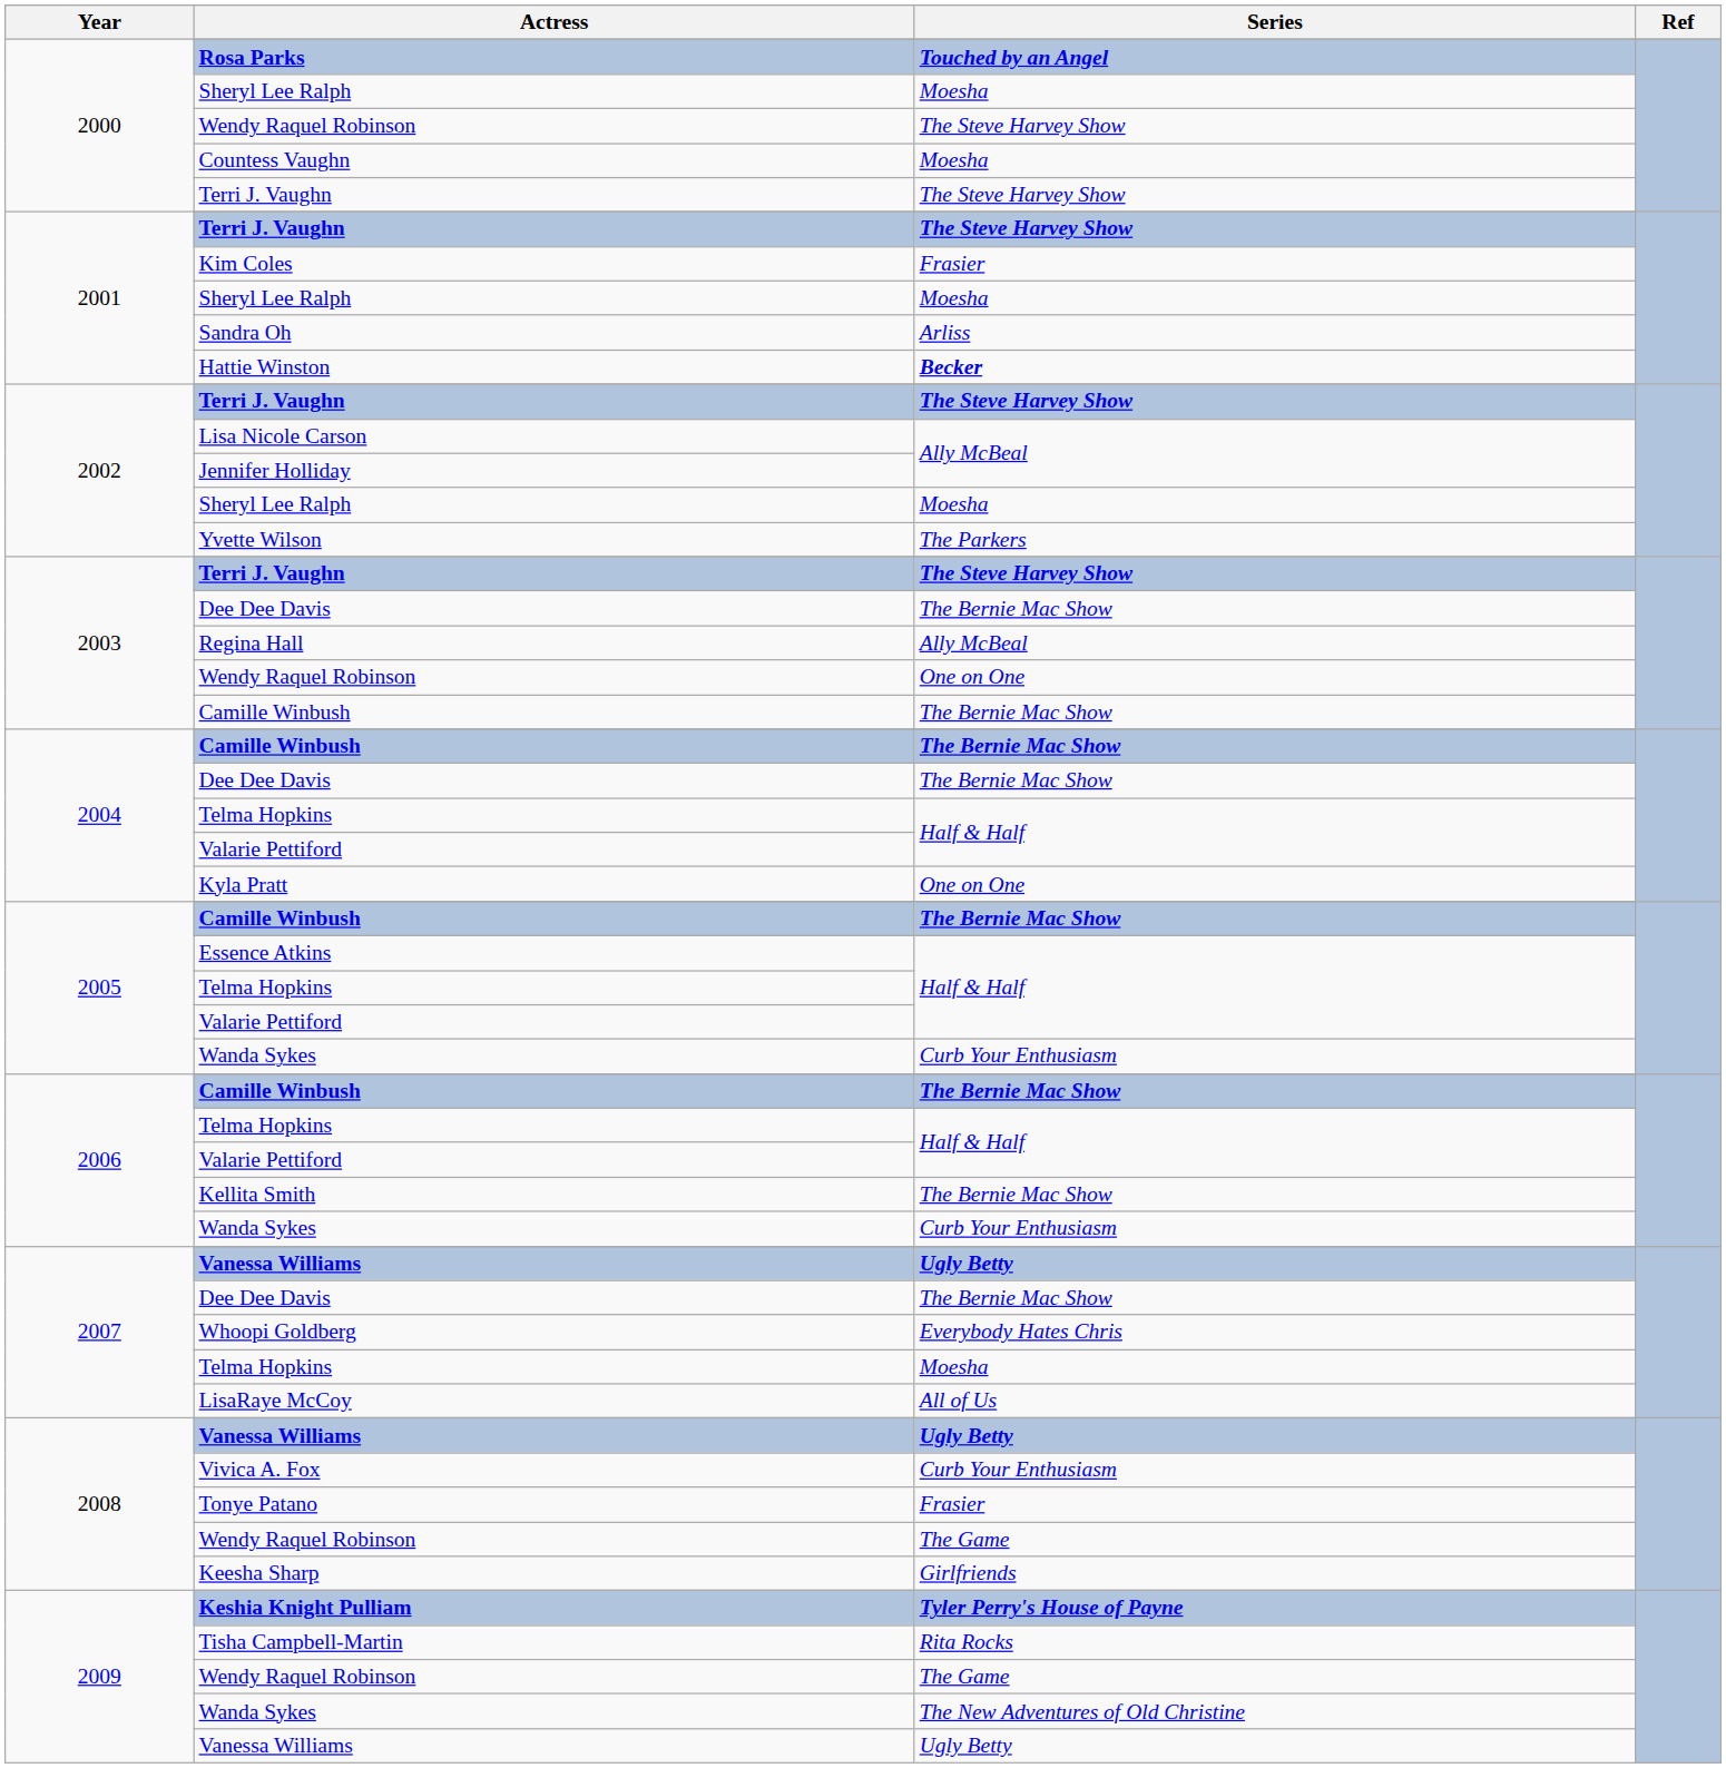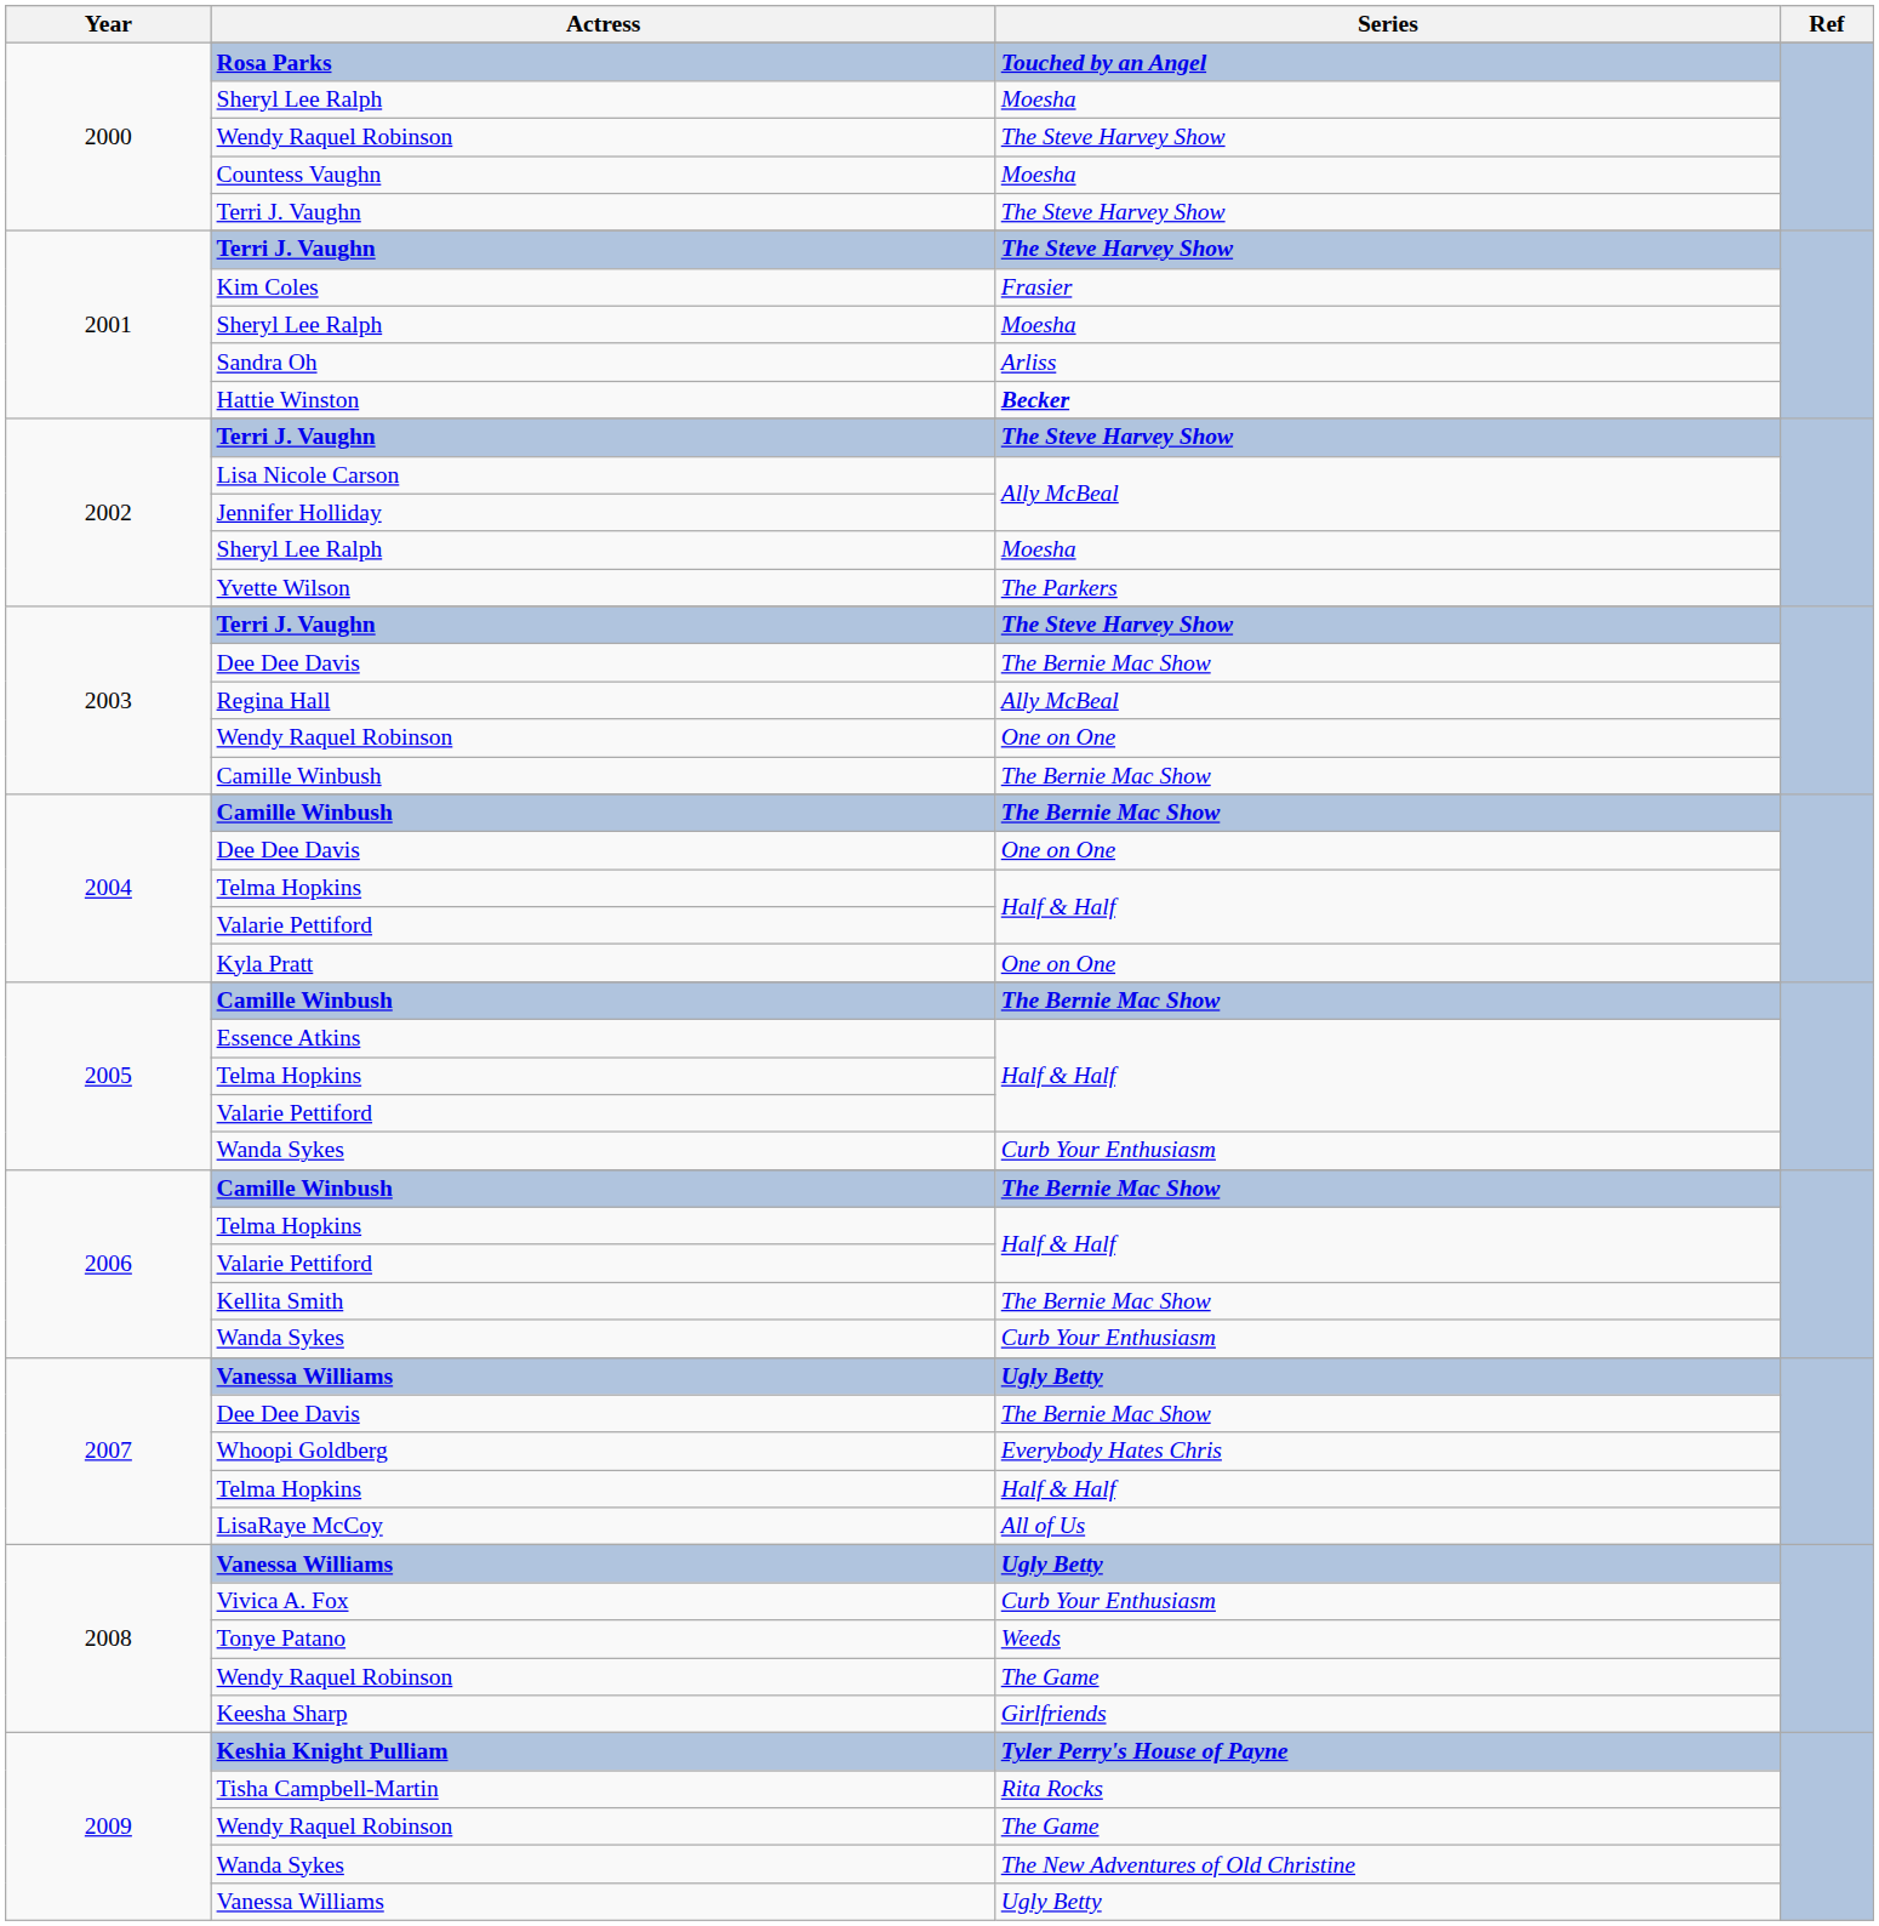2004 / Dee Dee Davis | Series: The Bernie Mac Show -> One on One
2007 / Telma Hopkins | Series: Moesha -> Half & Half
Tonye Patano | Series: Frasier -> Weeds
